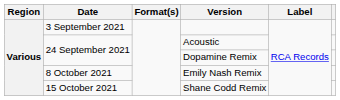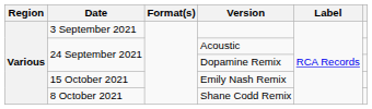Emily Nash Remix | Date: 8 October 2021 -> 15 October 2021
Shane Codd Remix | Date: 15 October 2021 -> 8 October 2021
